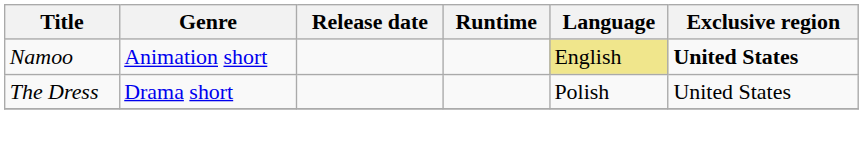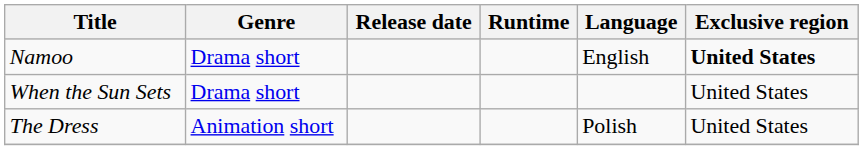Namoo | Genre: Animation short -> Drama short
Namoo | Language: khaki background -> no background
+ row: When the Sun Sets | Drama short | United States
The Dress | Genre: Drama short -> Animation short
